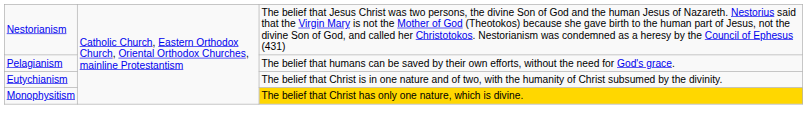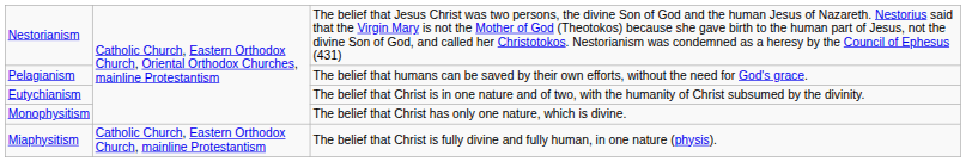Monophysitism | column 3: gold background -> no background
+ row: Miaphysitism | Catholic Church, Eastern Orthodox Church, mainline Protestantism | The belief that Christ is fully divine and fully human, in one nature (physis).
